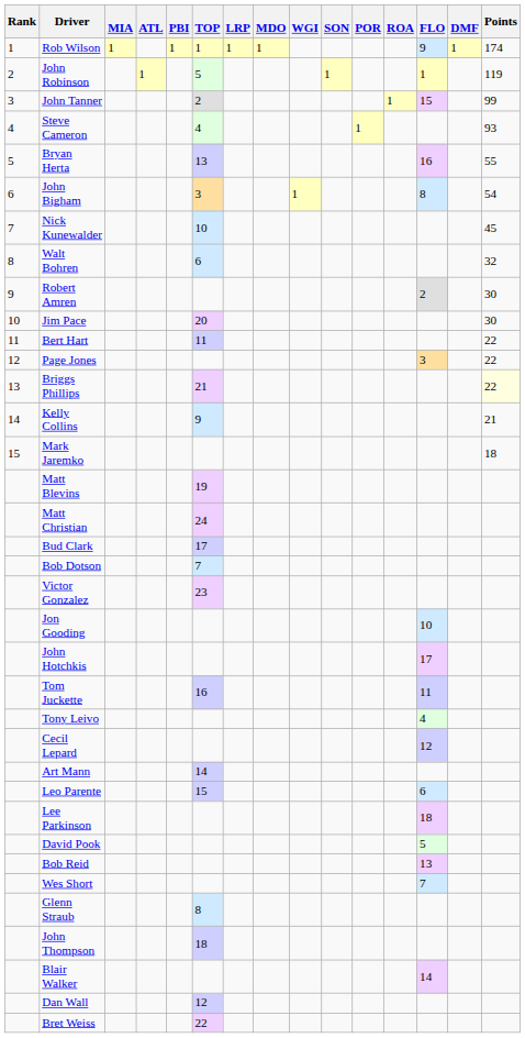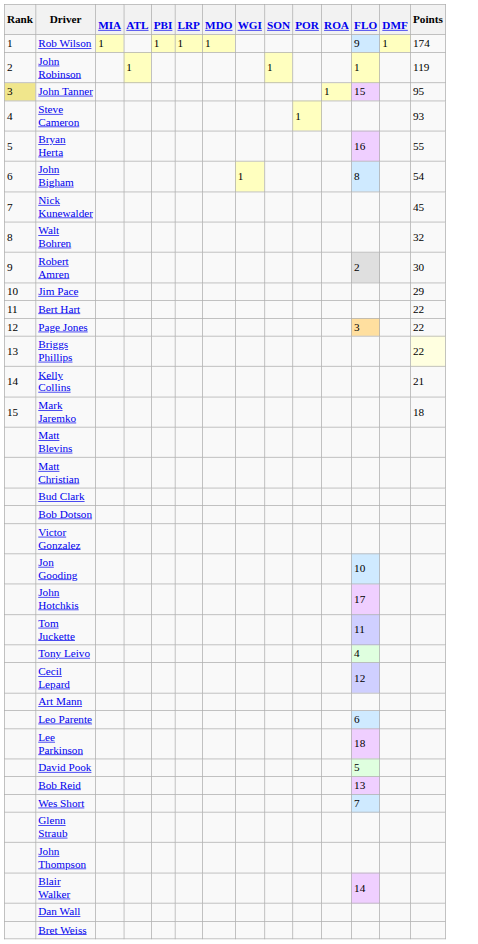- column: TOP | 1 | 5 | 2 | 4 | 13 | 3 | 10 | 6 | 20 | 11 | 21 | 9 | 19 | 24 | 17 | 7 | 23 | 16 | 14 | 15 | 8 | 18 | 12 | 22
John Tanner | Rank: no background -> khaki background
John Tanner | Points: 99 -> 95
Jim Pace | Points: 30 -> 29
